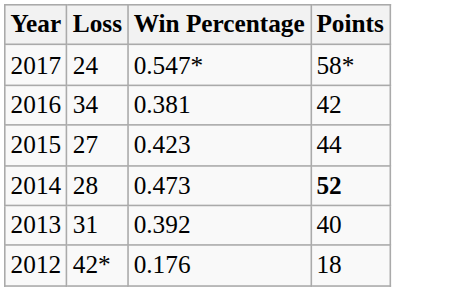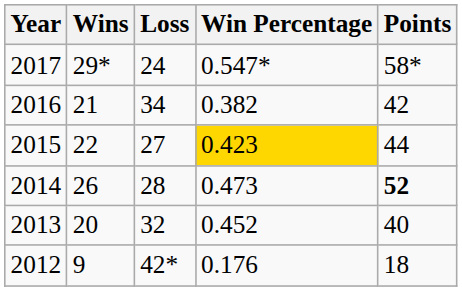+ column: Wins | 29* | 21 | 22 | 26 | 20 | 9
2016 | Win Percentage: 0.381 -> 0.382
2015 | Win Percentage: no background -> gold background
2013 | Loss: 31 -> 32
2013 | Win Percentage: 0.392 -> 0.452
